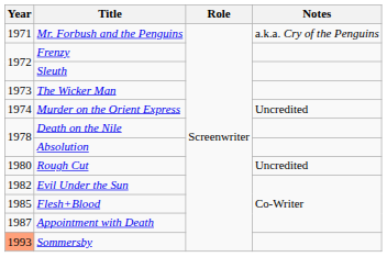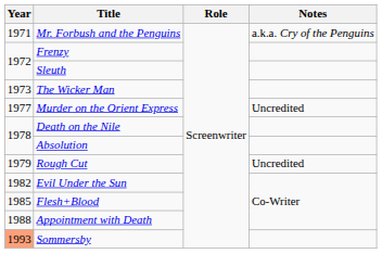Murder on the Orient Express | Year: 1974 -> 1977
Rough Cut | Year: 1980 -> 1979
Appointment with Death | Year: 1987 -> 1988
